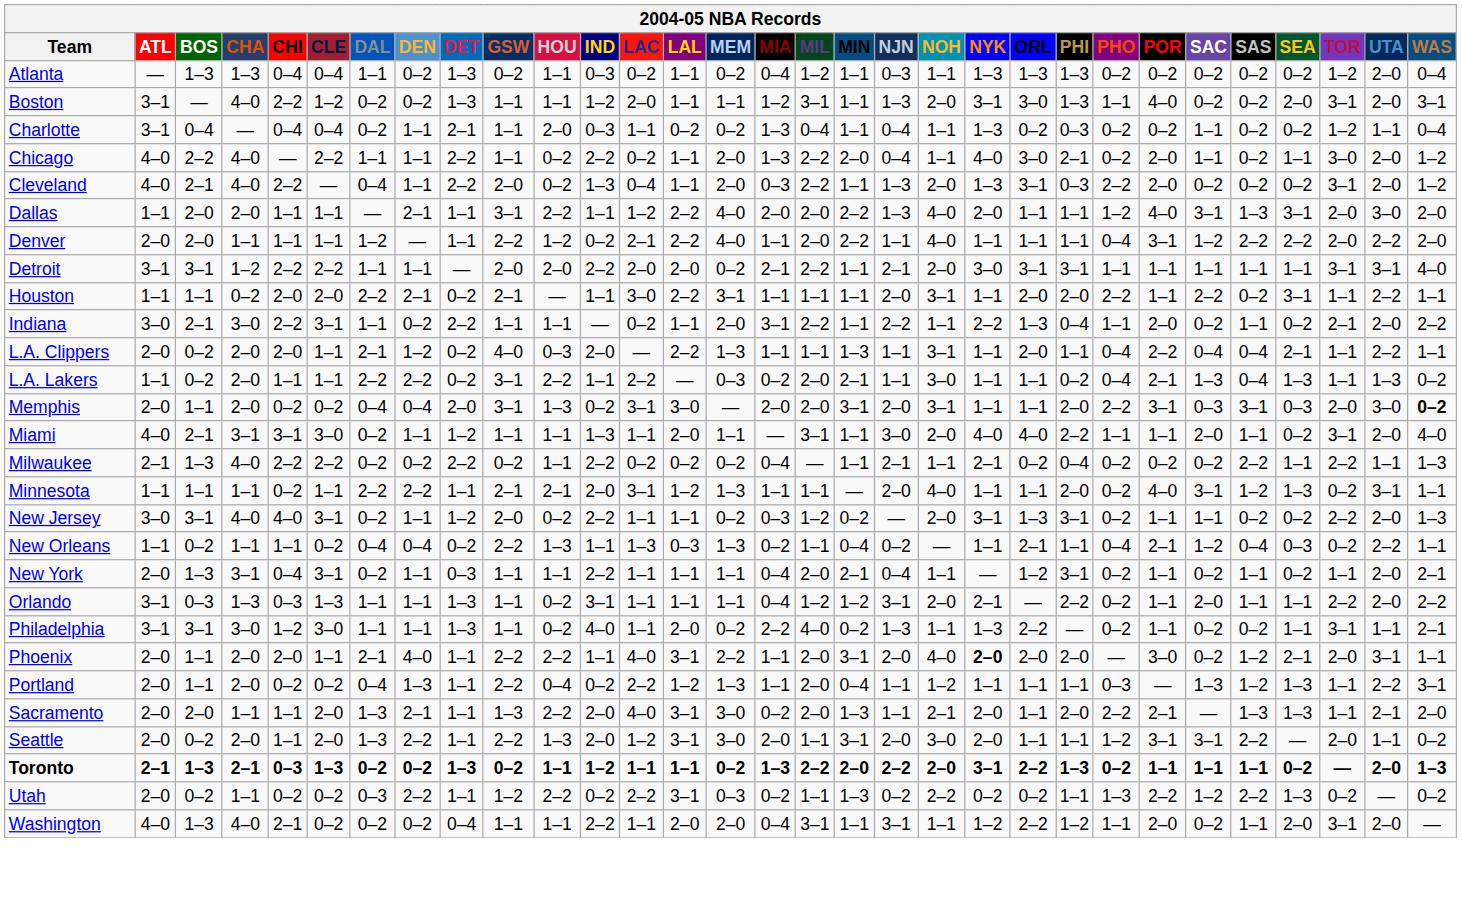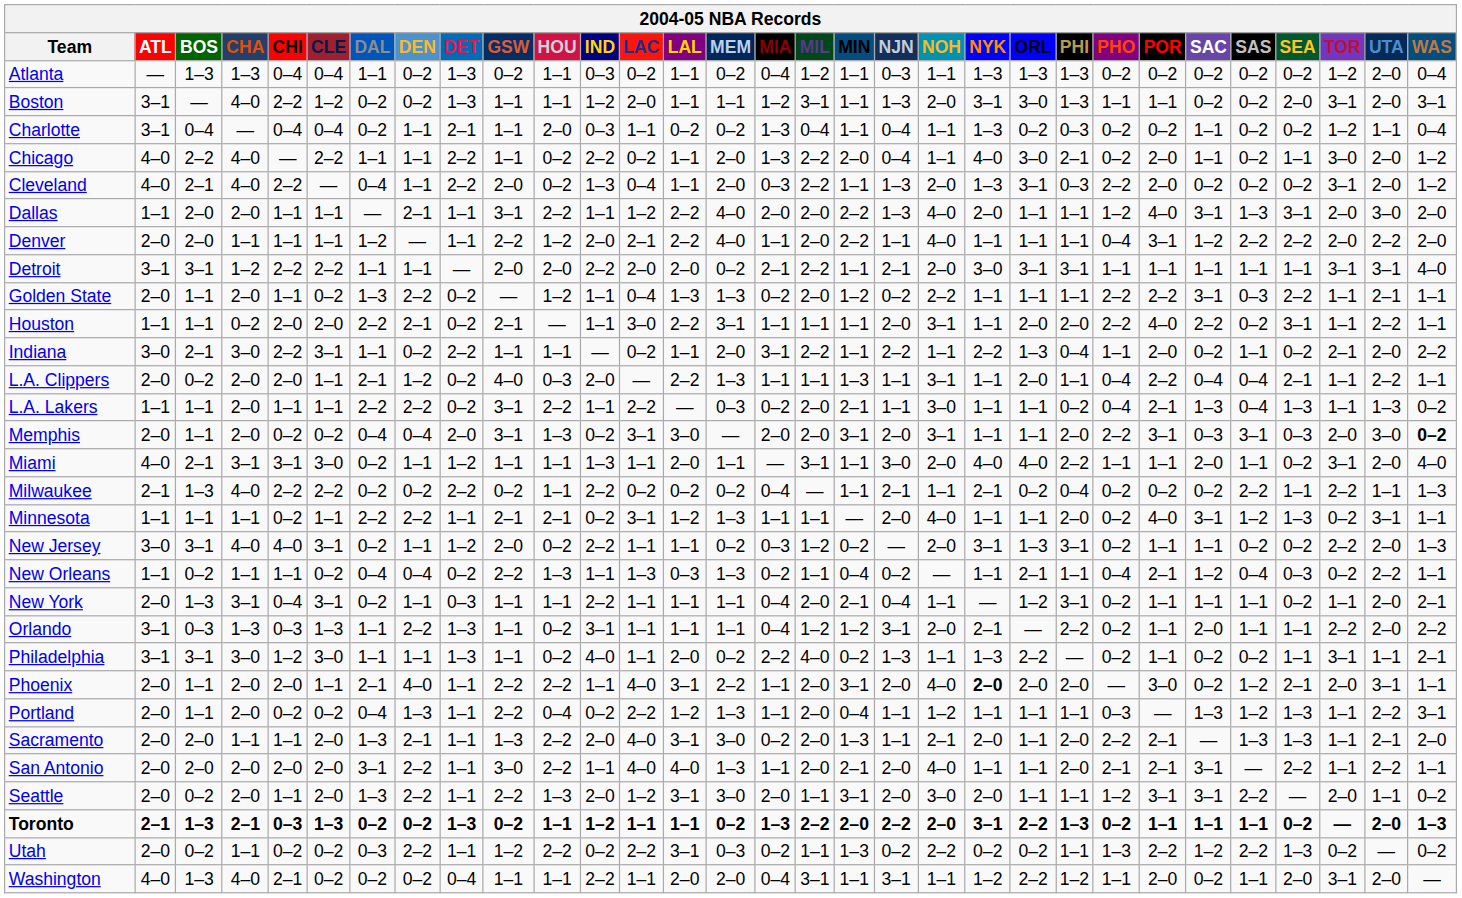Boston | POR: 4–0 -> 1–1
Denver | IND: 0–2 -> 2–0
+ row: Golden State | 2–0 | 1–1 | 2–0 | 1–1 | 0–2 | 1–3 | 2–2 | 0–2 | — | 1–2 | 1–1 | 0–4 | 1–3 | 1–3 | 0–2 | 2–0 | 1–2 | 0–2 | 2–2 | 1–1 | 1–1 | 1–1 | 2–2 | 2–2 | 3–1 | 0–3 | 2–2 | 1–1 | 2–1 | 1–1
Houston | POR: 1–1 -> 4–0
L.A. Lakers | BOS: 0–2 -> 1–1
Minnesota | IND: 2–0 -> 0–2
New York | SAC: 0–2 -> 1–1
Orlando | DEN: 1–1 -> 2–2
+ row: San Antonio | 2–0 | 2–0 | 2–0 | 2–0 | 2–0 | 3–1 | 2–2 | 1–1 | 3–0 | 2–2 | 1–1 | 4–0 | 4–0 | 1–3 | 1–1 | 2–0 | 2–1 | 2–0 | 4–0 | 1–1 | 1–1 | 2–0 | 2–1 | 2–1 | 3–1 | — | 2–2 | 1–1 | 2–2 | 1–1
